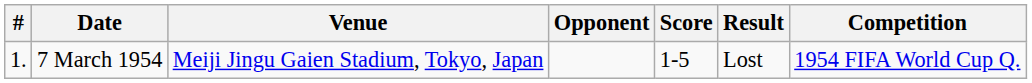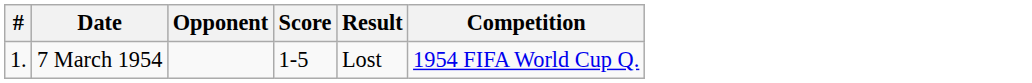- column: Venue | Meiji Jingu Gaien Stadium, Tokyo, Japan
